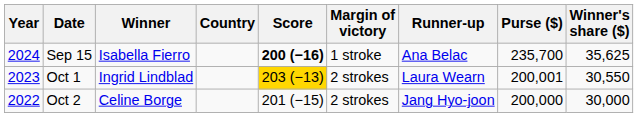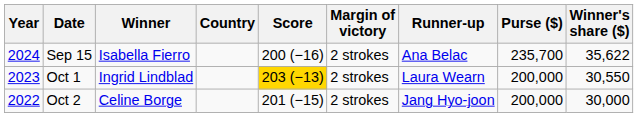Sep 15 | Score: bold -> normal
Sep 15 | Margin of victory: 1 stroke -> 2 strokes
Sep 15 | Winner's share ($): 35,625 -> 35,622
Oct 1 | Purse ($): 200,001 -> 200,000
